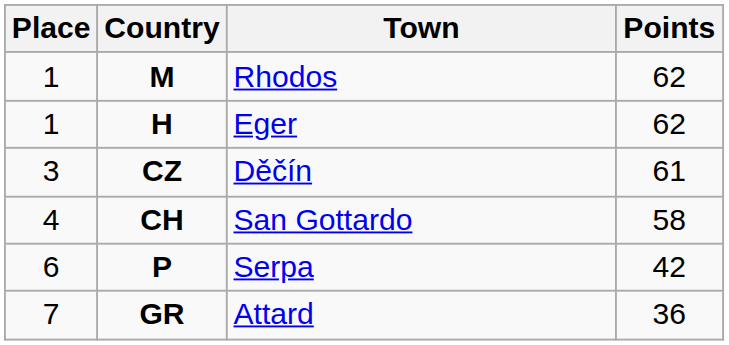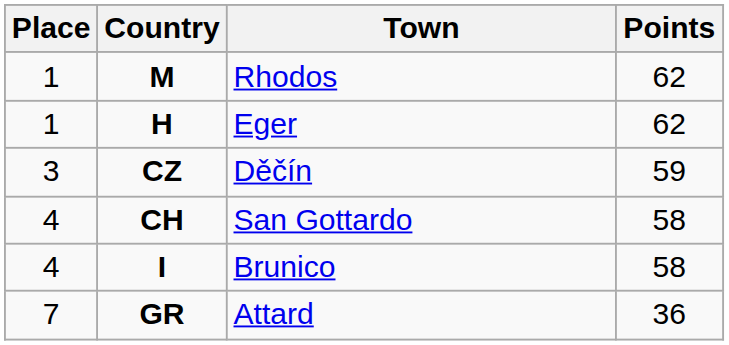Děčín | Points: 61 -> 59
+ row: 4 | I | Brunico | 58
- row: 6 | P | Serpa | 42
